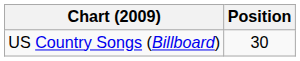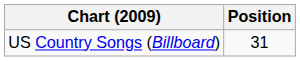US Country Songs (Billboard) | Position: 30 -> 31
